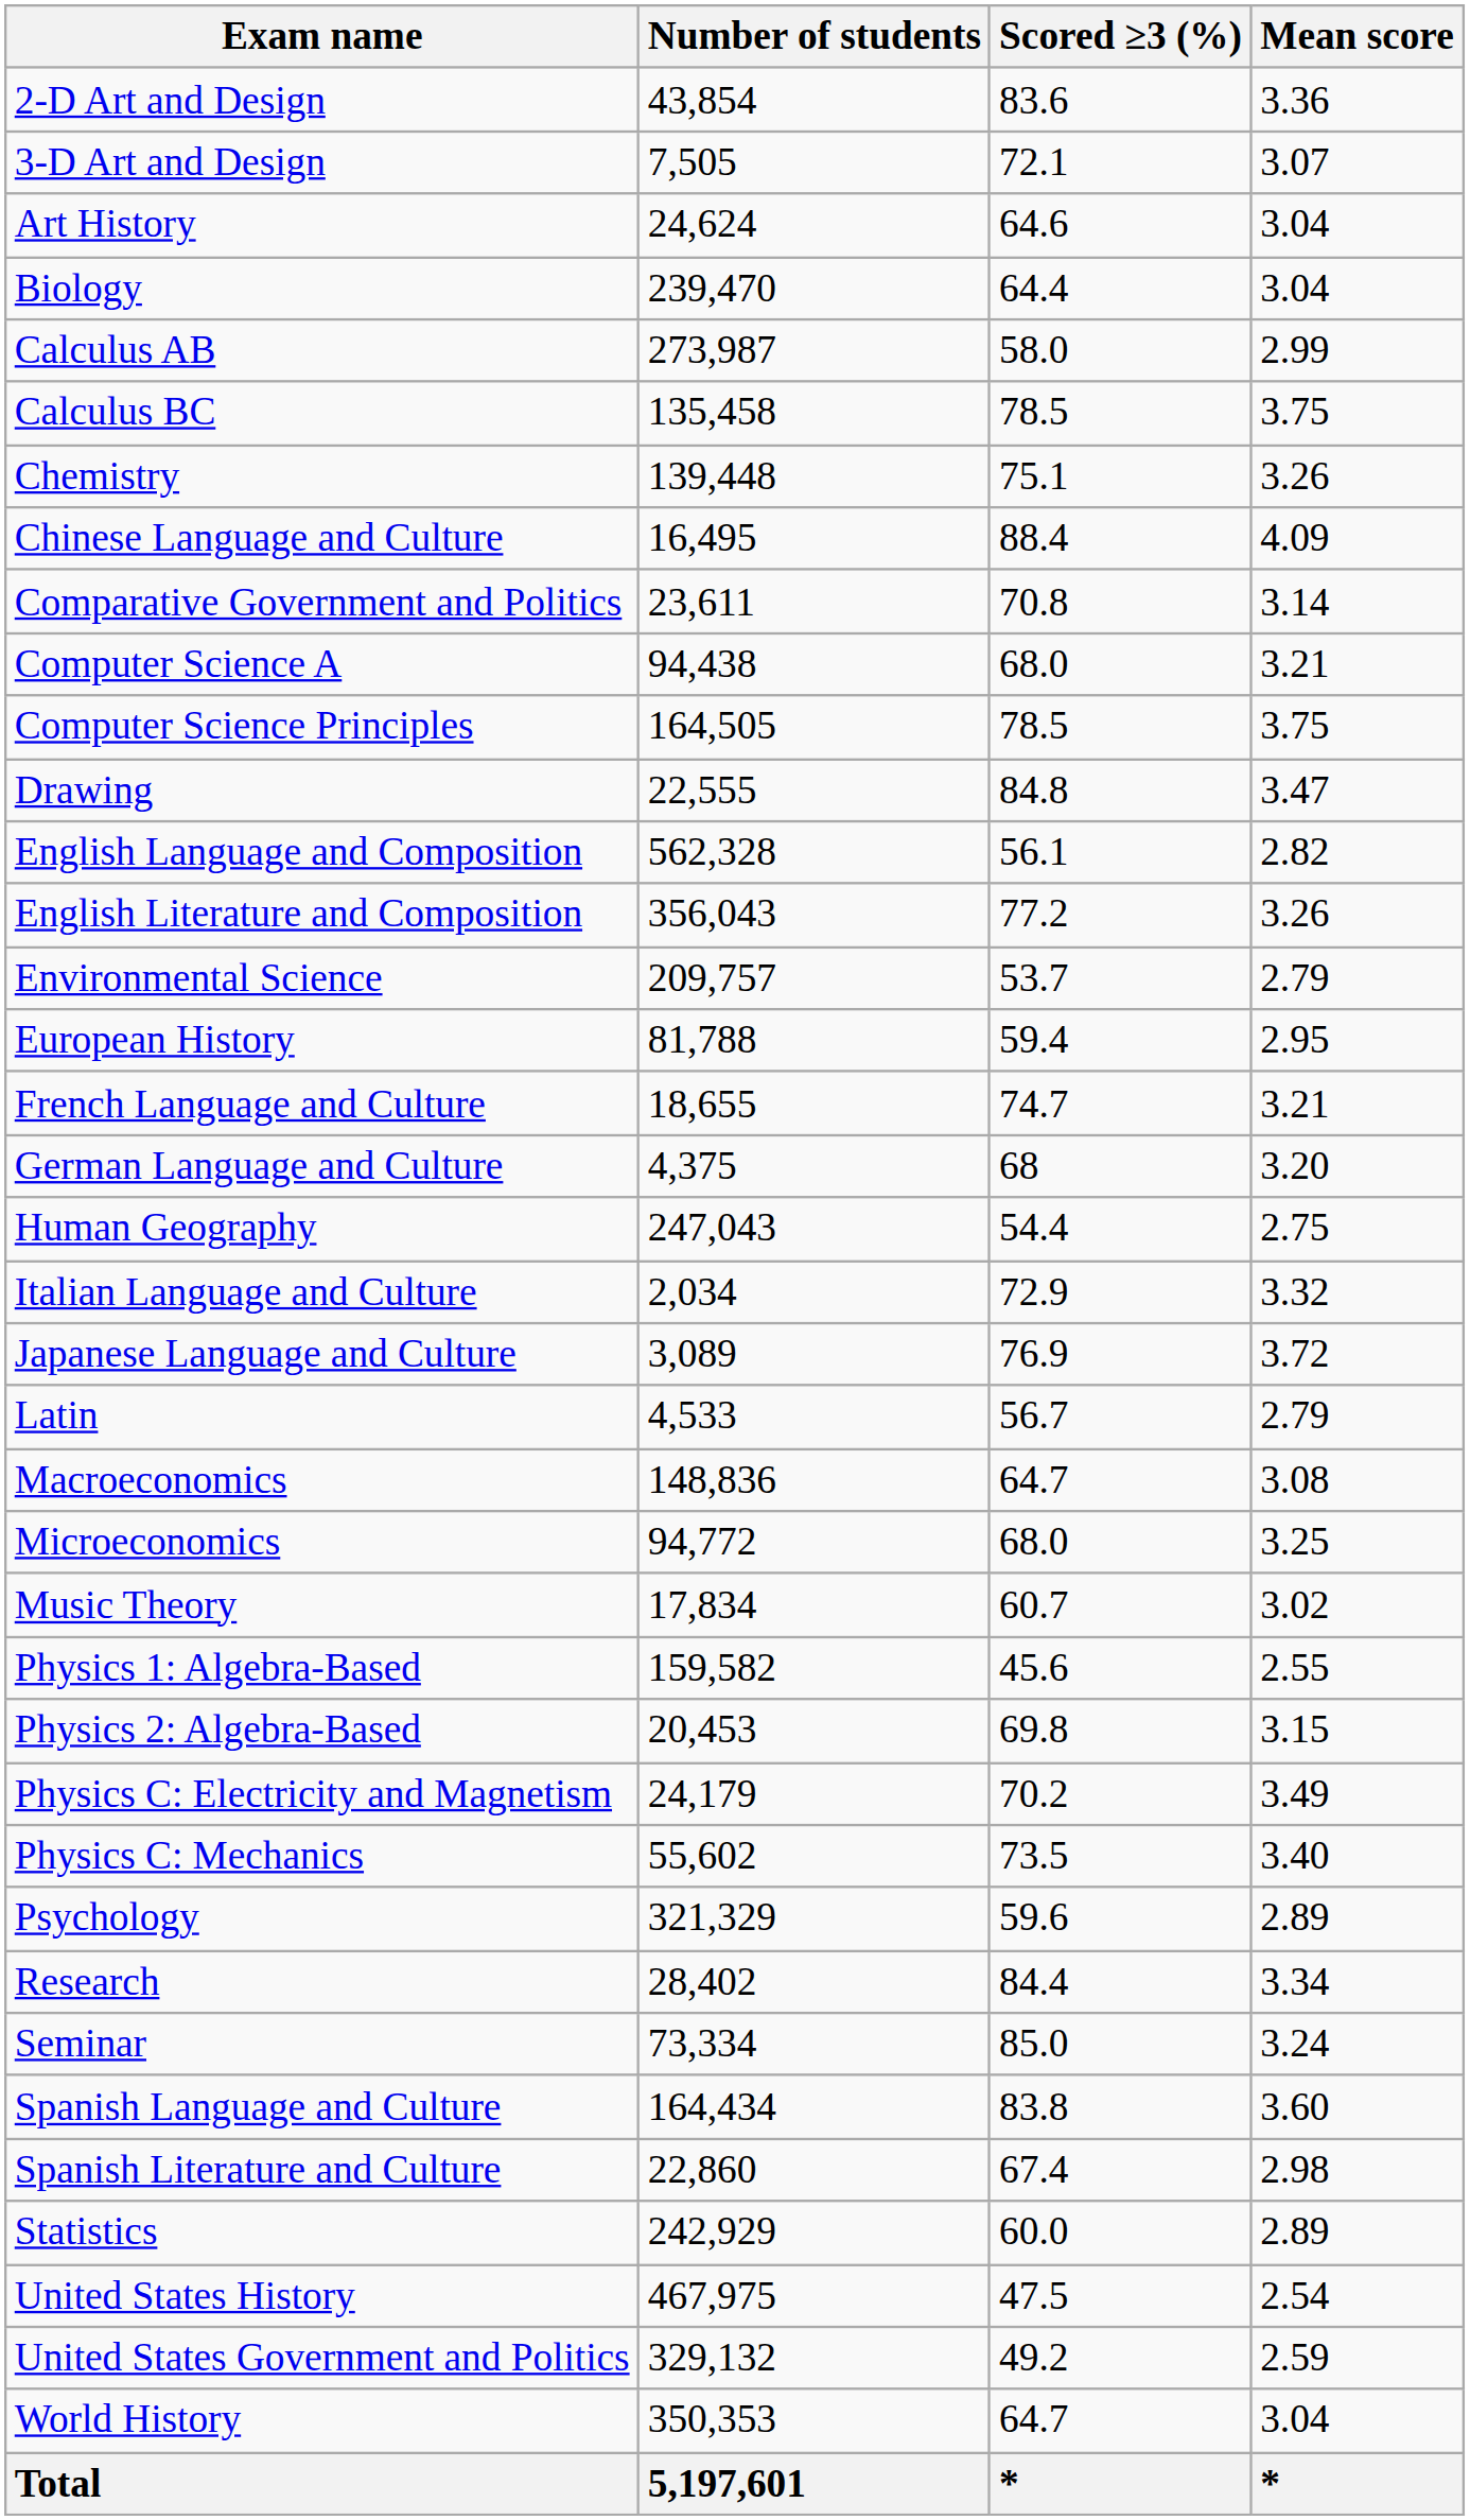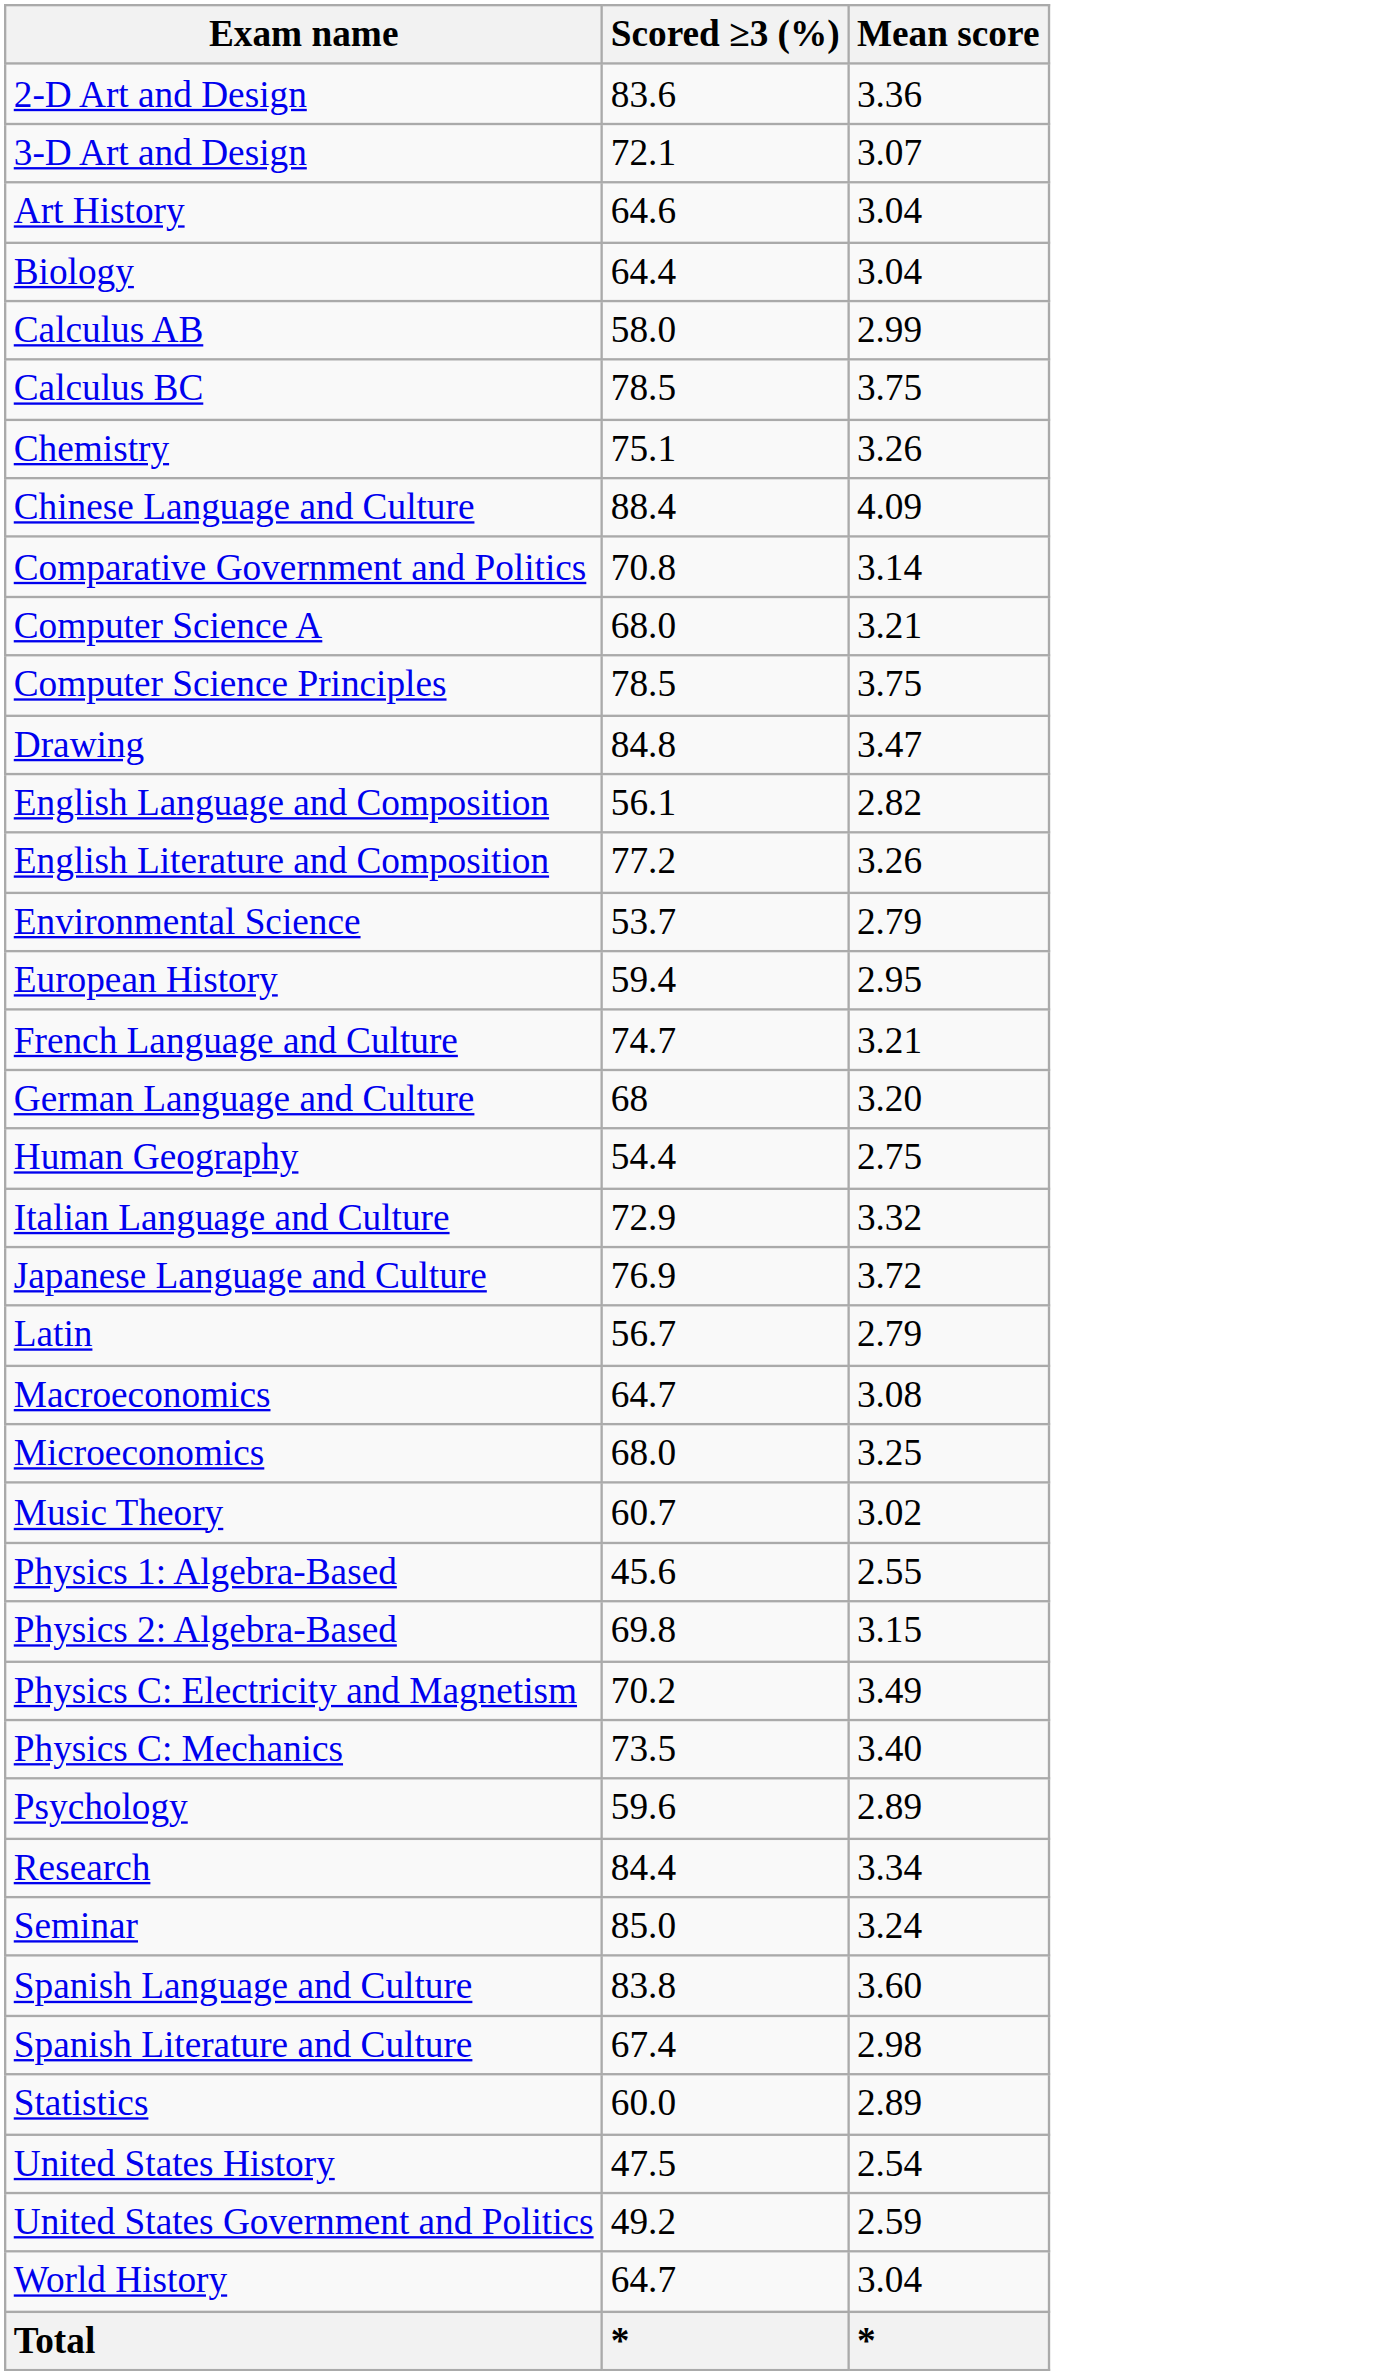- column: Number of students | 43,854 | 7,505 | 24,624 | 239,470 | 273,987 | 135,458 | 139,448 | 16,495 | 23,611 | 94,438 | 164,505 | 22,555 | 562,328 | 356,043 | 209,757 | 81,788 | 18,655 | 4,375 | 247,043 | 2,034 | 3,089 | 4,533 | 148,836 | 94,772 | 17,834 | 159,582 | 20,453 | 24,179 | 55,602 | 321,329 | 28,402 | 73,334 | 164,434 | 22,860 | 242,929 | 467,975 | 329,132 | 350,353 | 5,197,601
